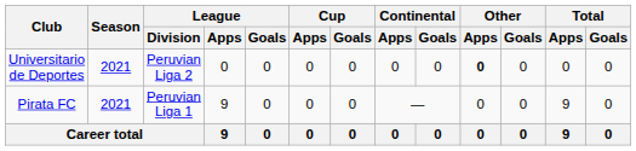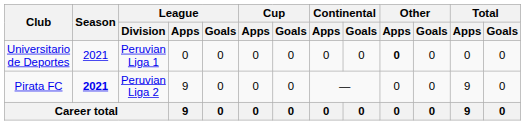Universitario de Deportes | League / Division: Peruvian Liga 2 -> Peruvian Liga 1
Pirata FC | Season: normal -> bold
Pirata FC | League / Division: Peruvian Liga 1 -> Peruvian Liga 2
